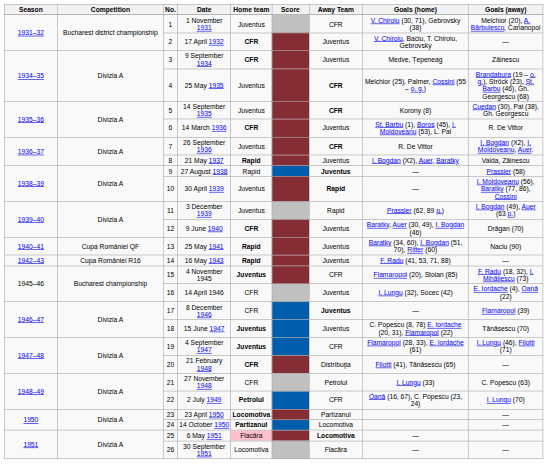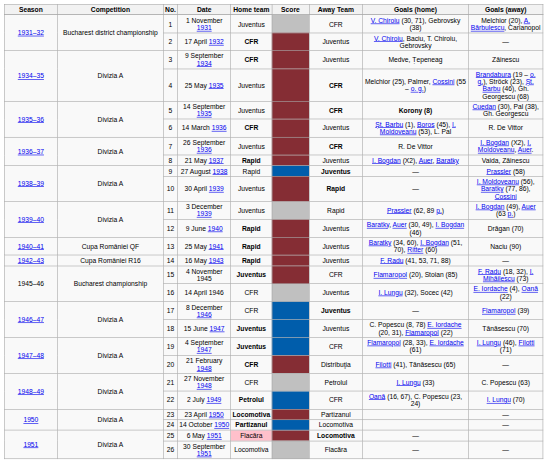14 September 1935 | Goals (home): normal -> bold
9 June 1940 | Home team: CFR -> Rapid
